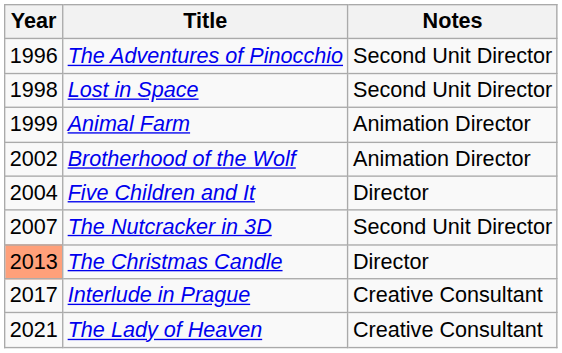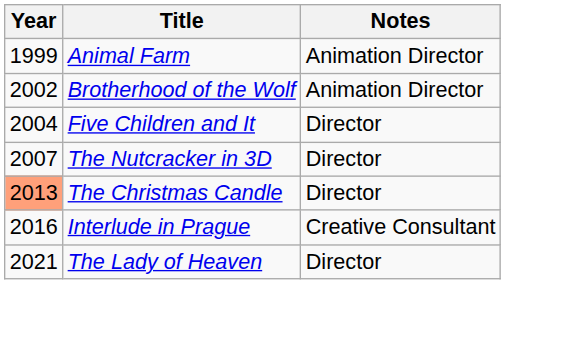- row: 1996 | The Adventures of Pinocchio | Second Unit Director
- row: 1998 | Lost in Space | Second Unit Director
The Nutcracker in 3D | Notes: Second Unit Director -> Director
Interlude in Prague | Year: 2017 -> 2016
The Lady of Heaven | Notes: Creative Consultant -> Director
